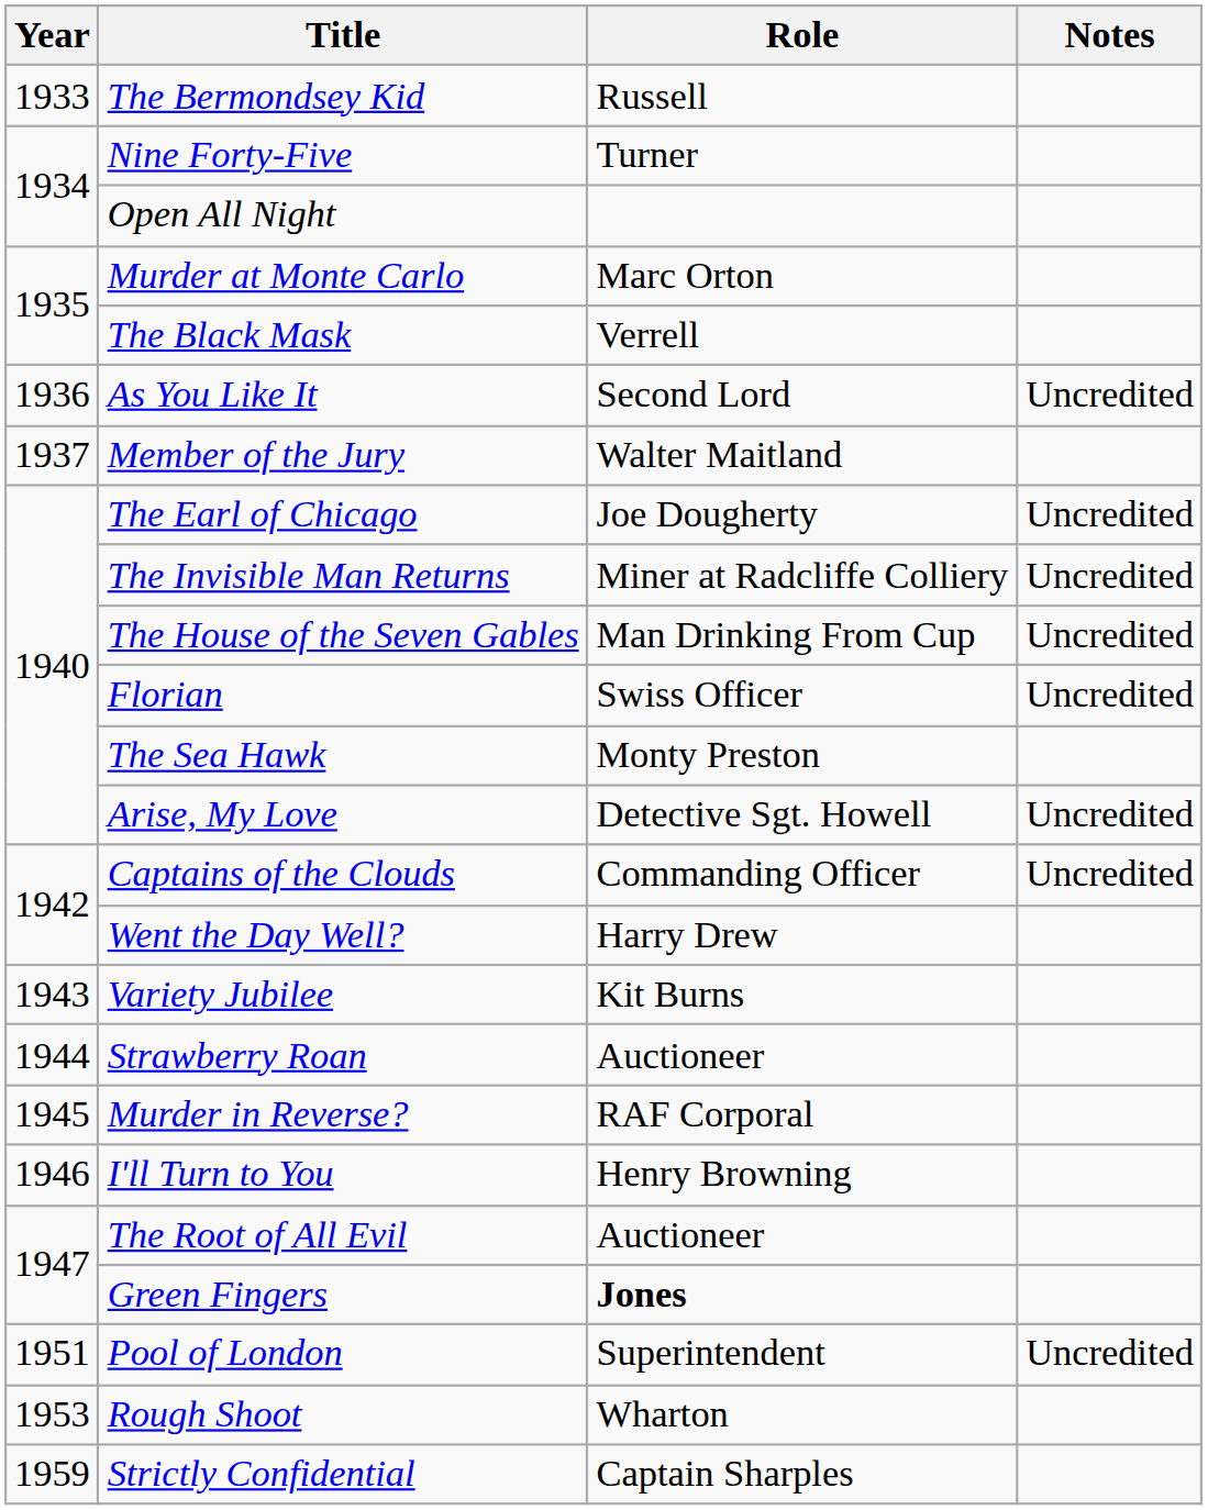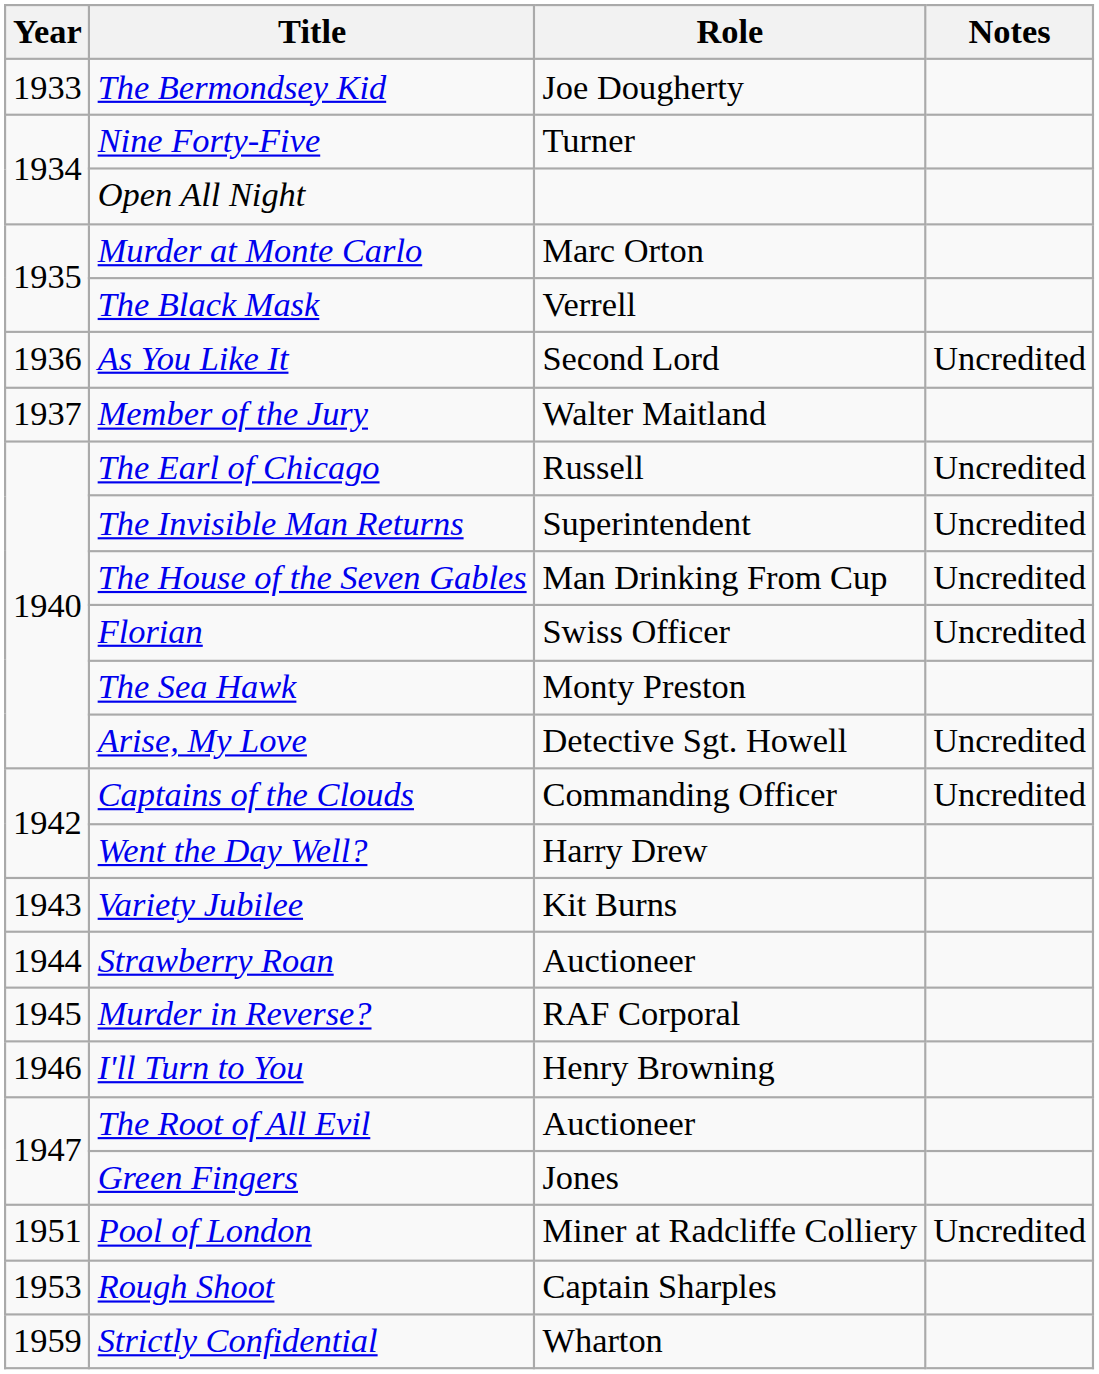The Bermondsey Kid | Role: Russell -> Joe Dougherty
The Earl of Chicago | Role: Joe Dougherty -> Russell
The Invisible Man Returns | Role: Miner at Radcliffe Colliery -> Superintendent
Green Fingers | Role: bold -> normal
Pool of London | Role: Superintendent -> Miner at Radcliffe Colliery
Rough Shoot | Role: Wharton -> Captain Sharples
Strictly Confidential | Role: Captain Sharples -> Wharton
